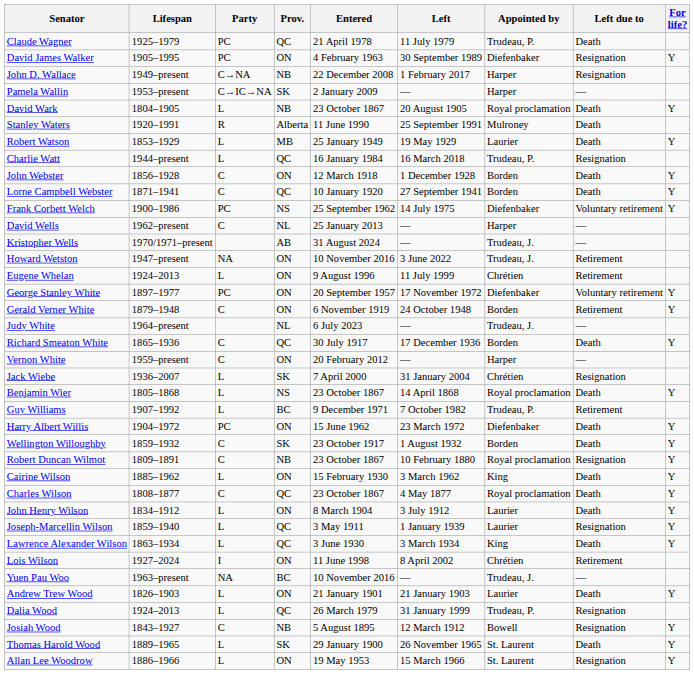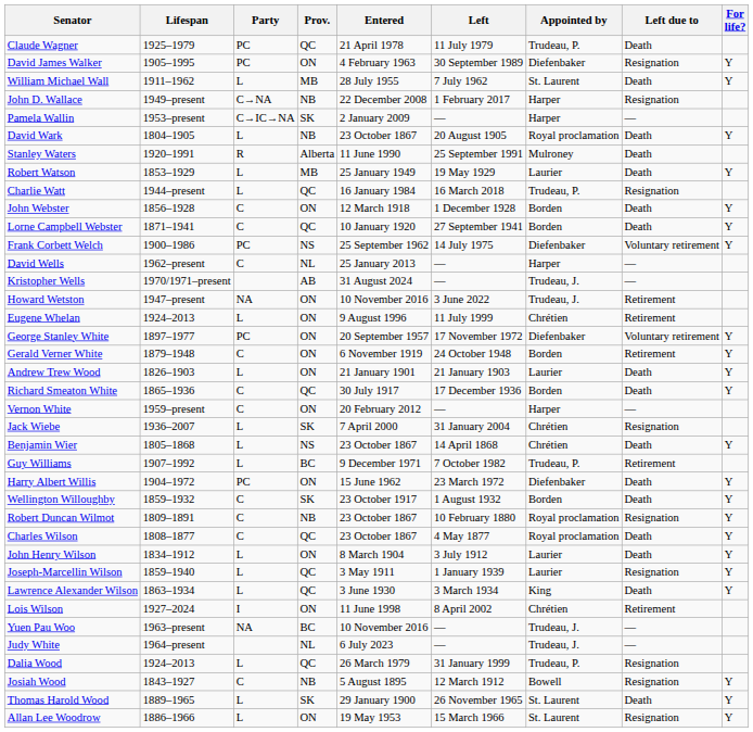+ row: William Michael Wall | 1911–1962 | L | MB | 28 July 1955 | 7 July 1962 | St. Laurent | Death | Y
rows swapped: Judy White <-> Andrew Trew Wood
Benjamin Wier | Appointed by: Royal proclamation -> Chrétien
- row: Cairine Wilson | 1885–1962 | L | ON | 15 February 1930 | 3 March 1962 | King | Death | Y
